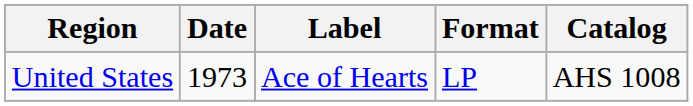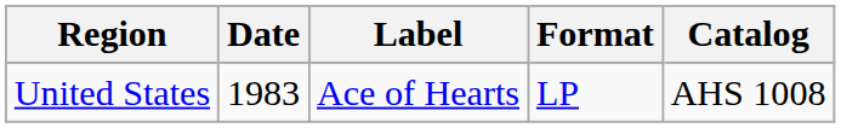United States | Date: 1973 -> 1983
